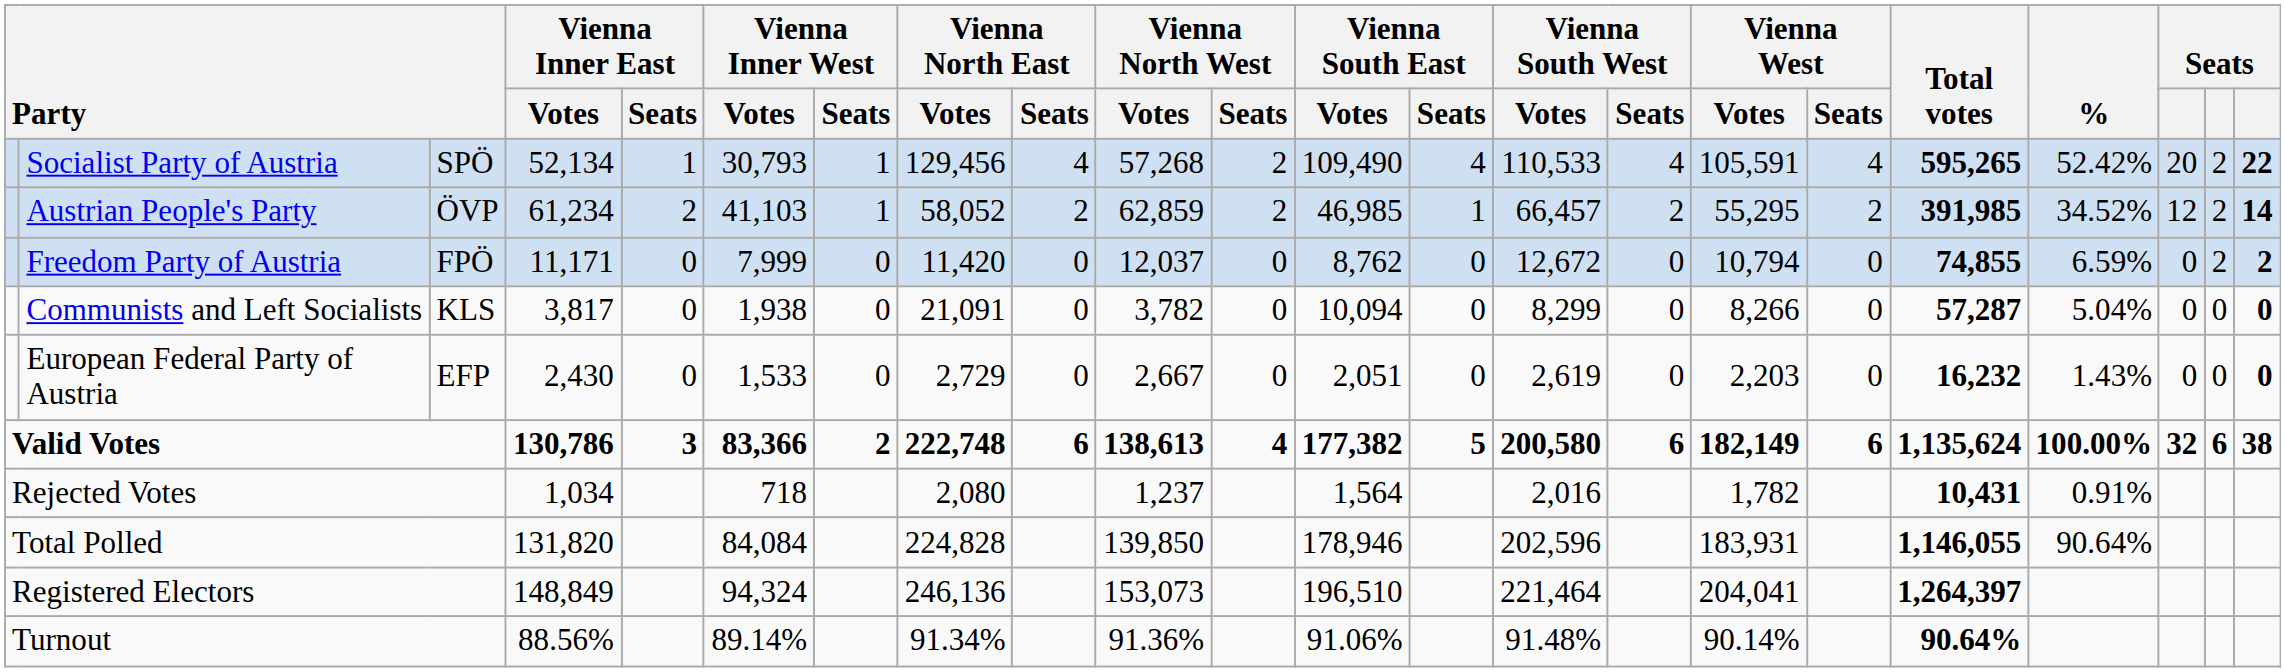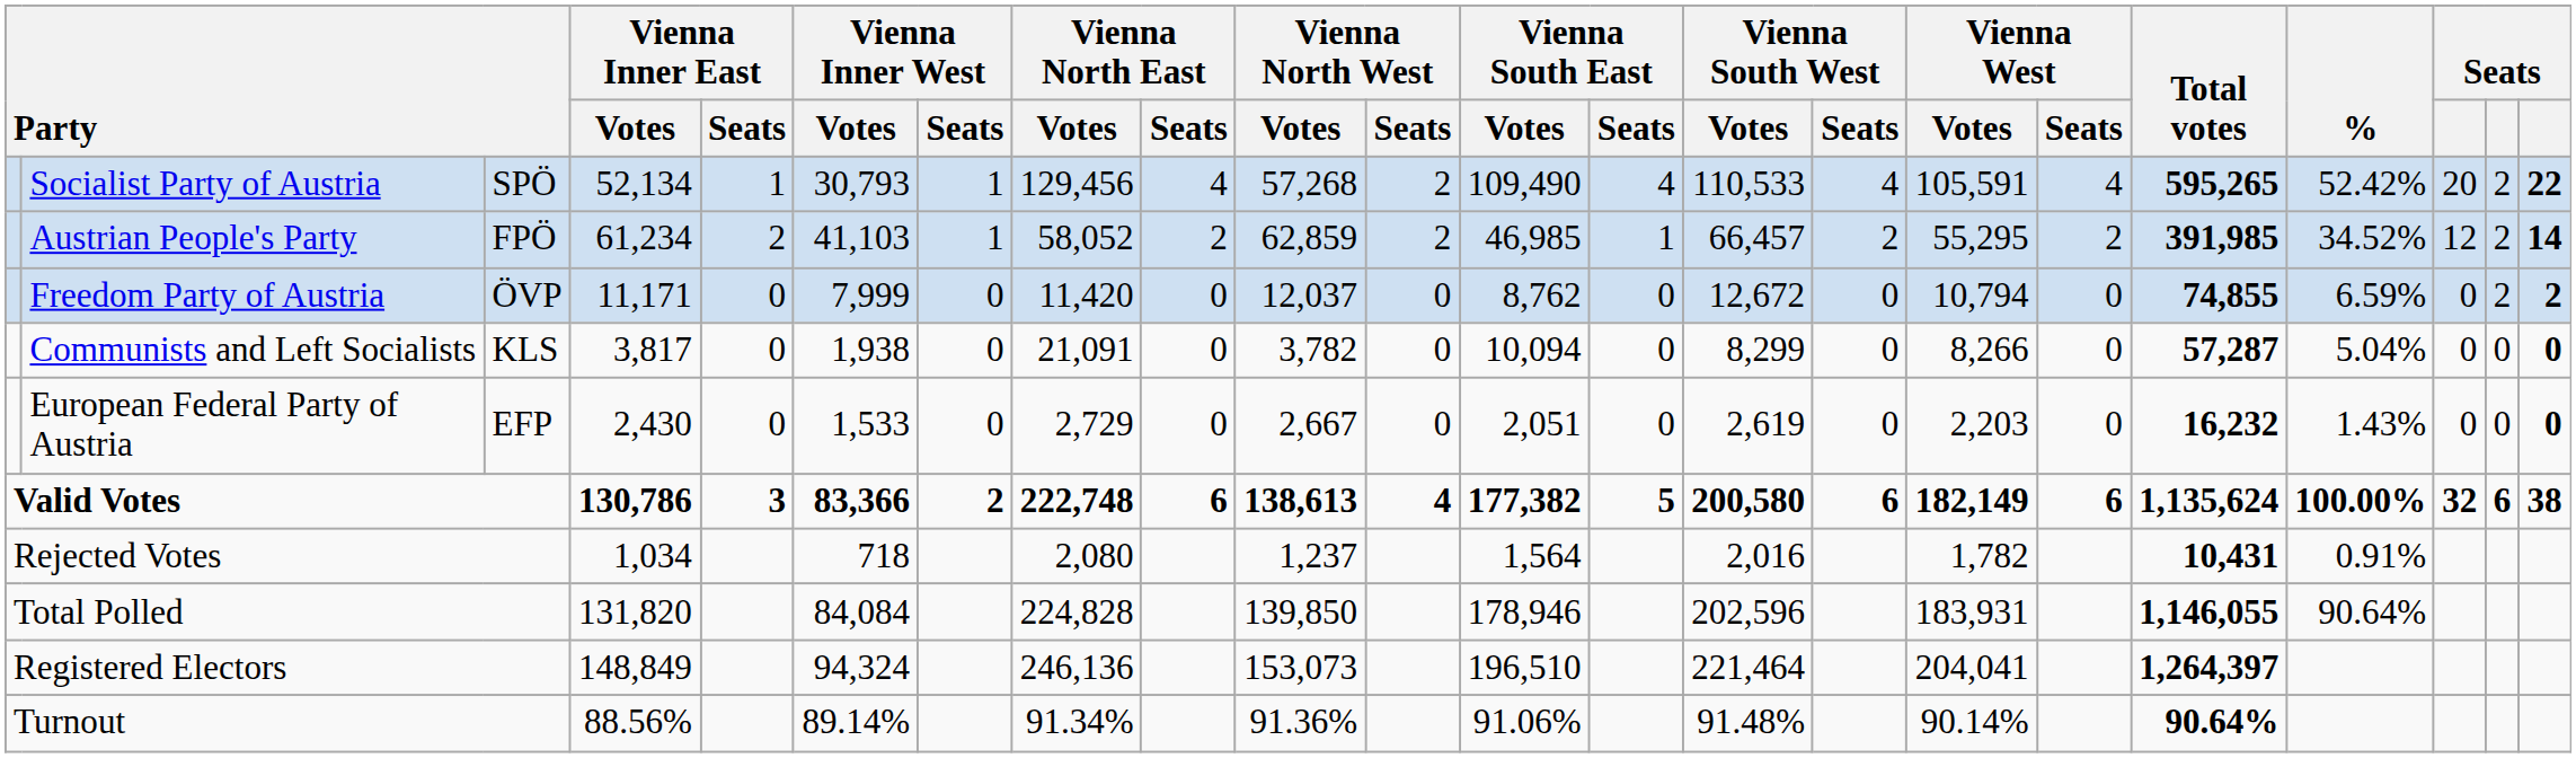Austrian People's Party | column 3: ÖVP -> FPÖ
Freedom Party of Austria | column 3: FPÖ -> ÖVP
